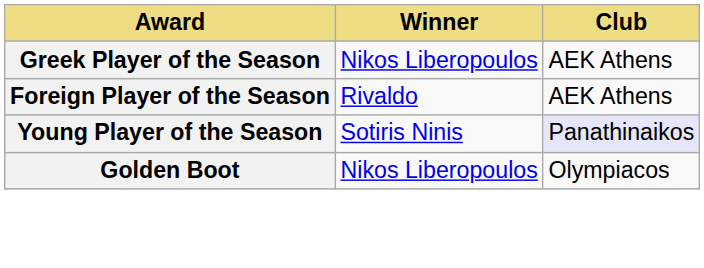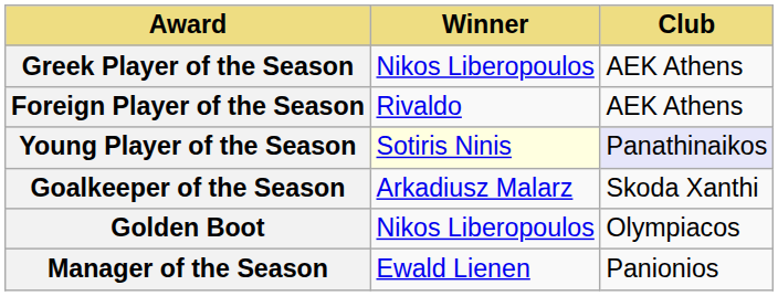Young Player of the Season | Winner: no background -> lightyellow background
+ row: Goalkeeper of the Season | Arkadiusz Malarz | Skoda Xanthi
+ row: Manager of the Season | Ewald Lienen | Panionios
